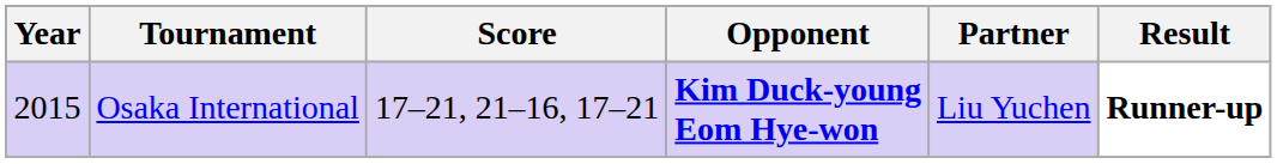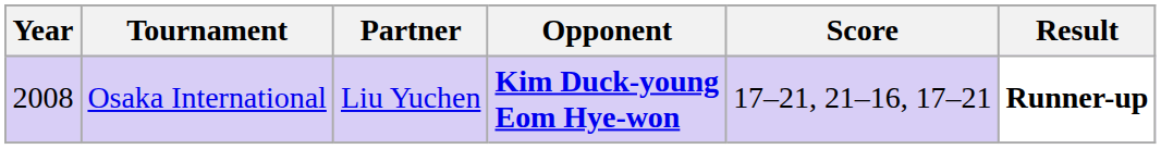columns swapped: Partner <-> Score
Osaka International | Year: 2015 -> 2008
